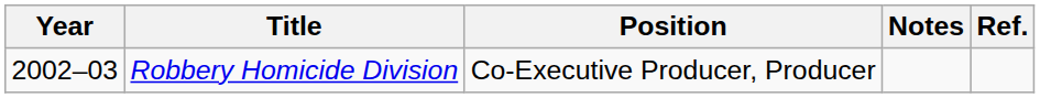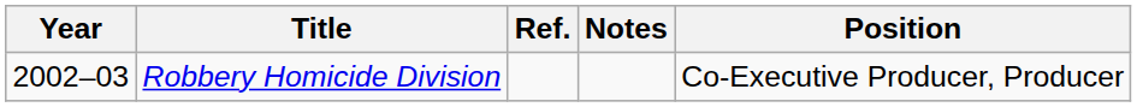columns swapped: Position <-> Ref.
